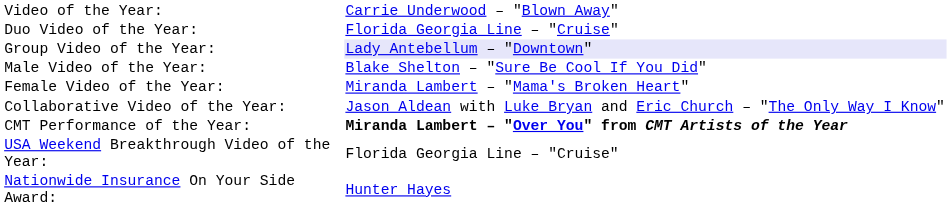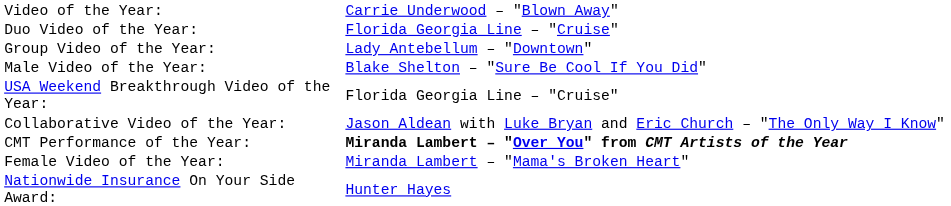Group Video of the Year: | column 2: lavender background -> no background
rows swapped: Female Video of the Year: <-> USA Weekend Breakthrough Video of the Year:
